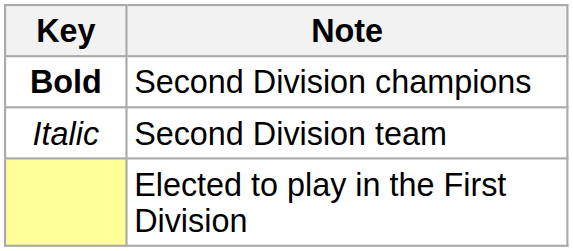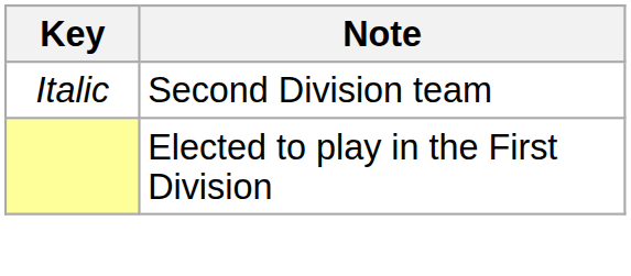- row: Bold | Second Division champions
